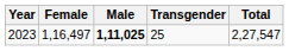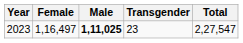2023 | Transgender: 25 -> 23
